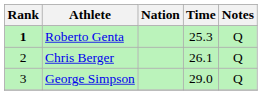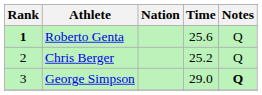Roberto Genta | Time: 25.3 -> 25.6
Chris Berger | Time: 26.1 -> 25.2
George Simpson | Notes: normal -> bold
